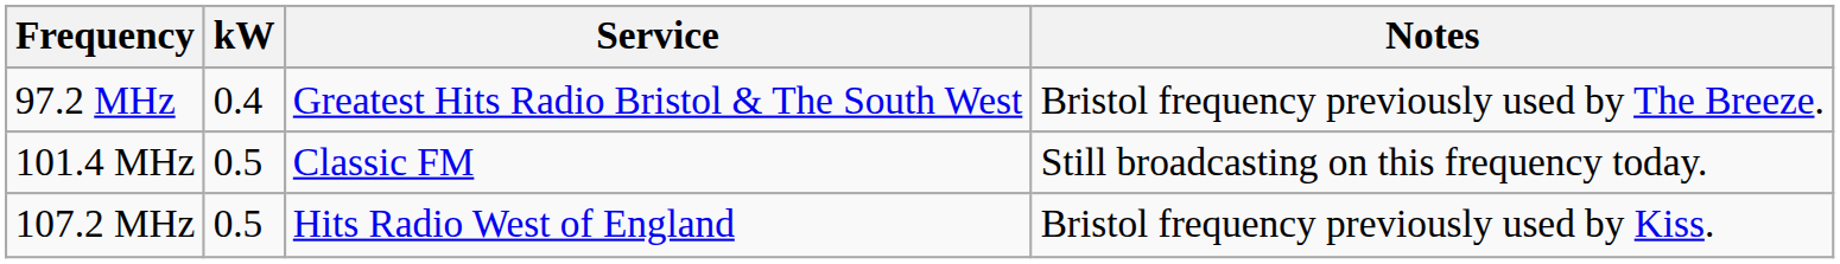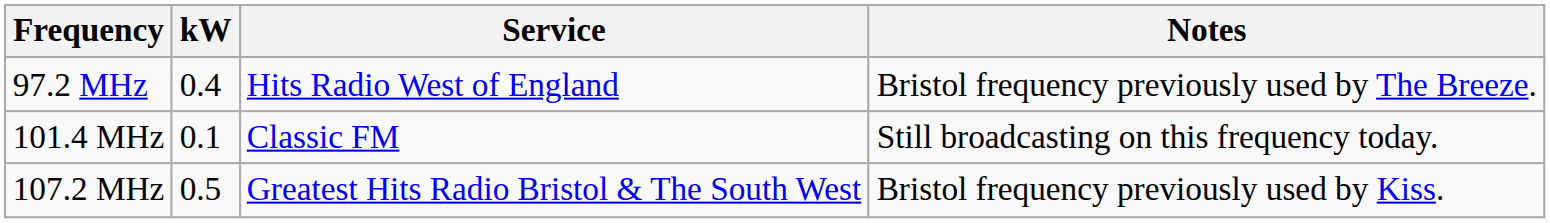97.2 MHz | Service: Greatest Hits Radio Bristol & The South West -> Hits Radio West of England
101.4 MHz | kW: 0.5 -> 0.1
107.2 MHz | Service: Hits Radio West of England -> Greatest Hits Radio Bristol & The South West
